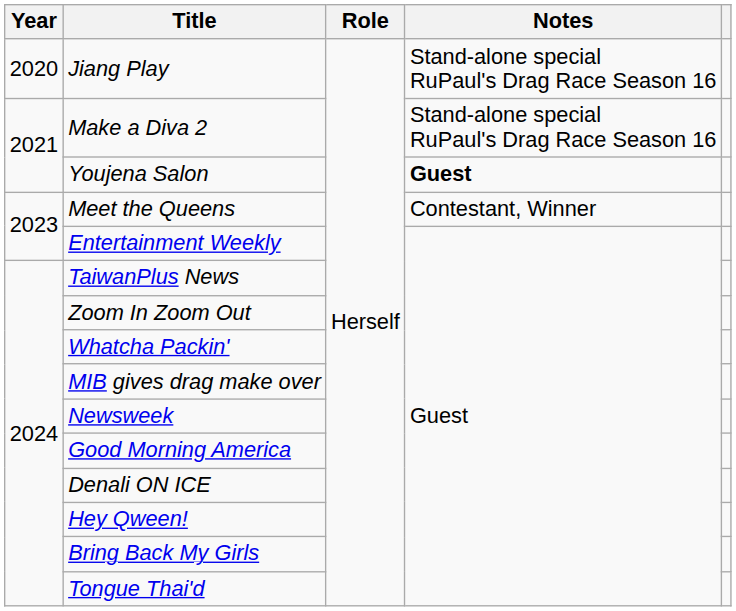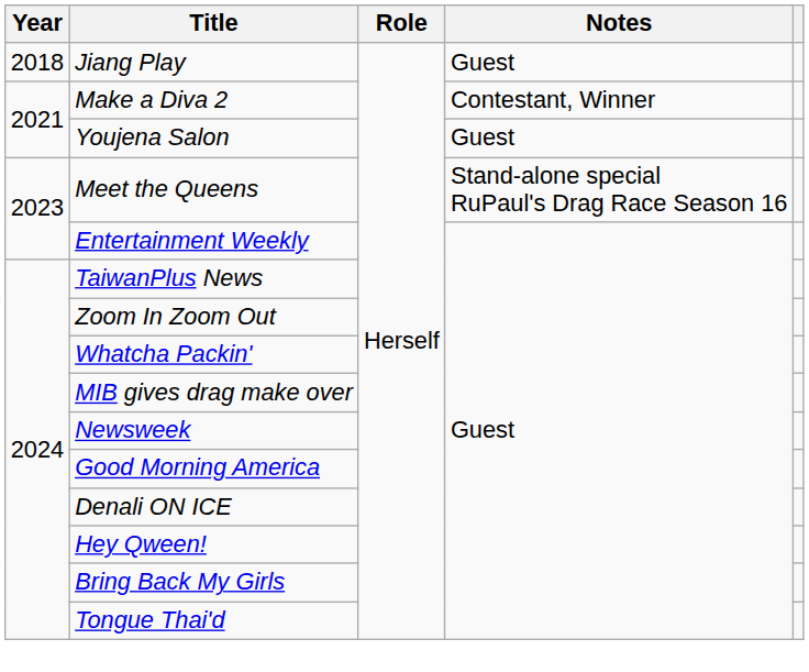Jiang Play | Year: 2020 -> 2018
Jiang Play | Notes: Stand-alone special RuPaul's Drag Race Season 16 -> Guest
Make a Diva 2 | Notes: Stand-alone special RuPaul's Drag Race Season 16 -> Contestant, Winner
Youjena Salon | Notes: bold -> normal
Meet the Queens | Notes: Contestant, Winner -> Stand-alone special RuPaul's Drag Race Season 16
